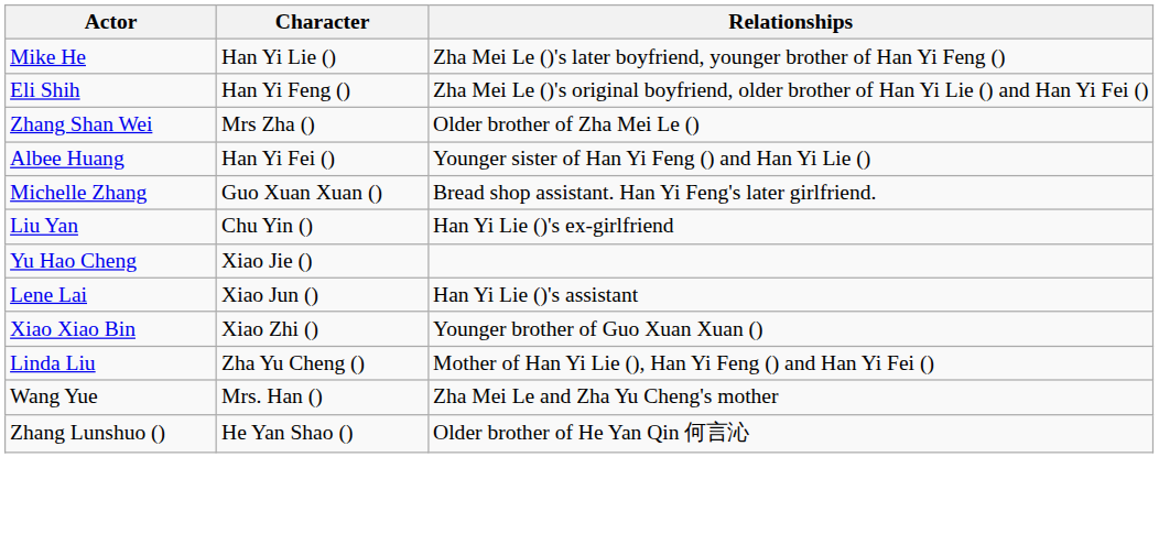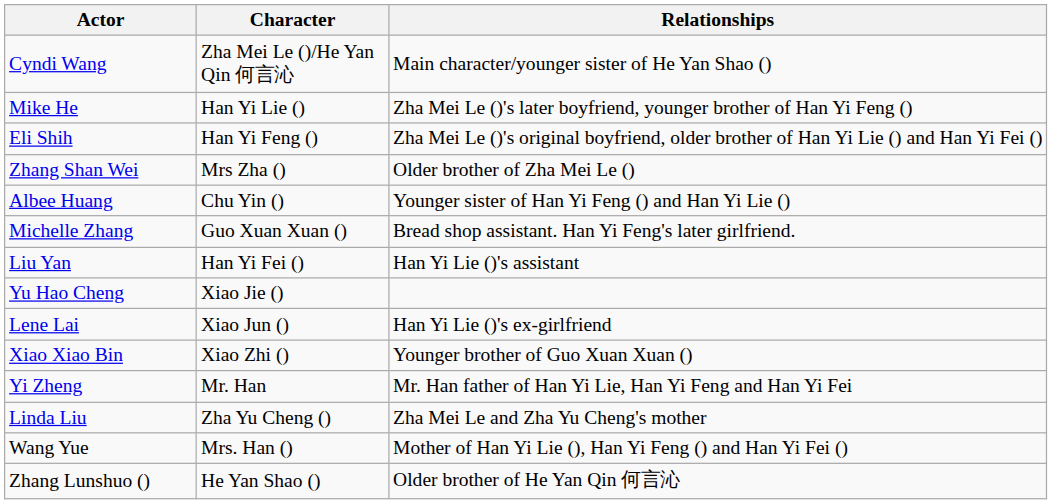+ row: Cyndi Wang | Zha Mei Le ()/He Yan Qin 何言沁 | Main character/younger sister of He Yan Shao ()
Albee Huang | Character: Han Yi Fei () -> Chu Yin ()
Liu Yan | Character: Chu Yin () -> Han Yi Fei ()
Liu Yan | Relationships: Han Yi Lie ()'s ex-girlfriend -> Han Yi Lie ()'s assistant
Lene Lai | Relationships: Han Yi Lie ()'s assistant -> Han Yi Lie ()'s ex-girlfriend
+ row: Yi Zheng | Mr. Han | Mr. Han father of Han Yi Lie, Han Yi Feng and Han Yi Fei
Linda Liu | Relationships: Mother of Han Yi Lie (), Han Yi Feng () and Han Yi Fei () -> Zha Mei Le and Zha Yu Cheng's mother
Wang Yue | Relationships: Zha Mei Le and Zha Yu Cheng's mother -> Mother of Han Yi Lie (), Han Yi Feng () and Han Yi Fei ()
